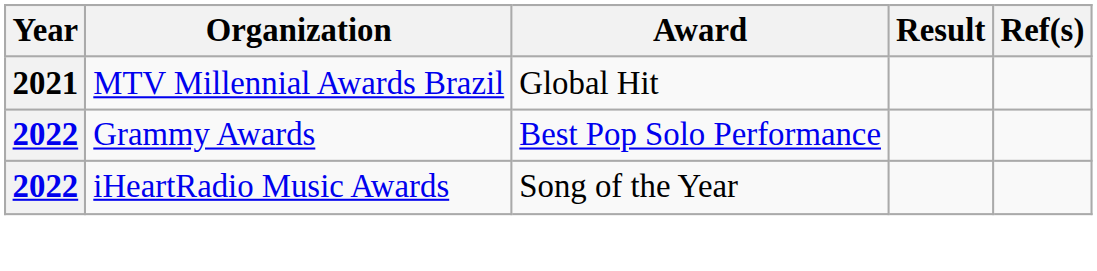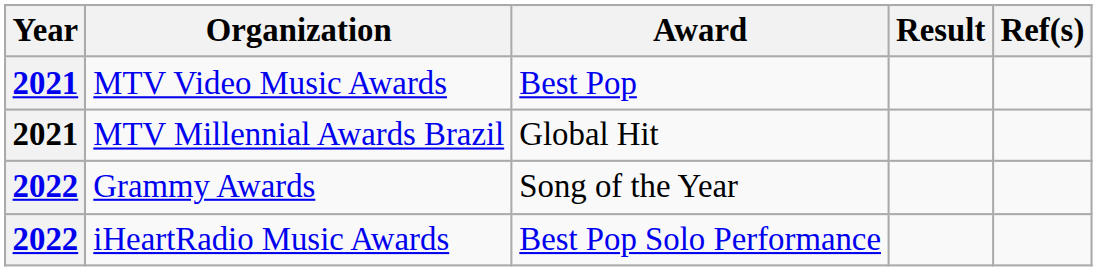+ row: 2021 | MTV Video Music Awards | Best Pop
Grammy Awards | Award: Best Pop Solo Performance -> Song of the Year
iHeartRadio Music Awards | Award: Song of the Year -> Best Pop Solo Performance
